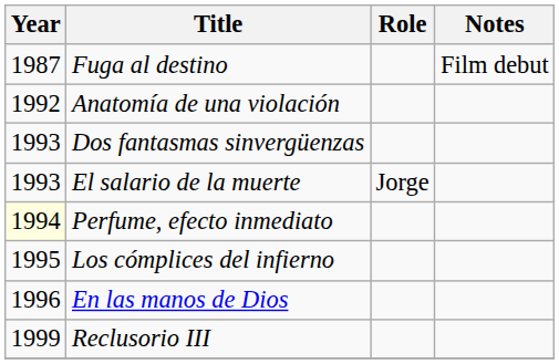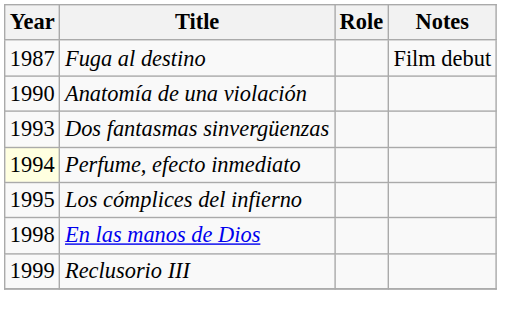Anatomía de una violación | Year: 1992 -> 1990
- row: 1993 | El salario de la muerte | Jorge
En las manos de Dios | Year: 1996 -> 1998
